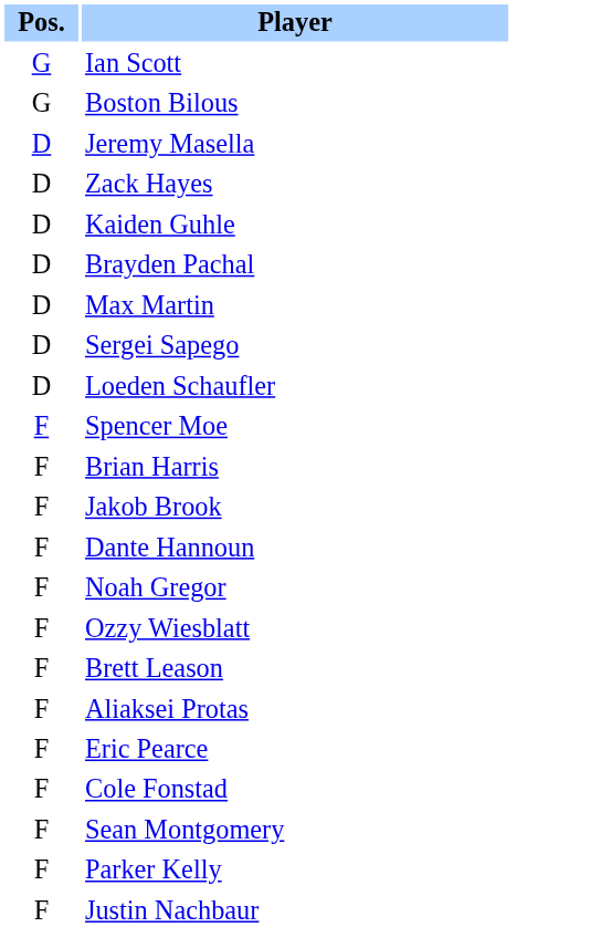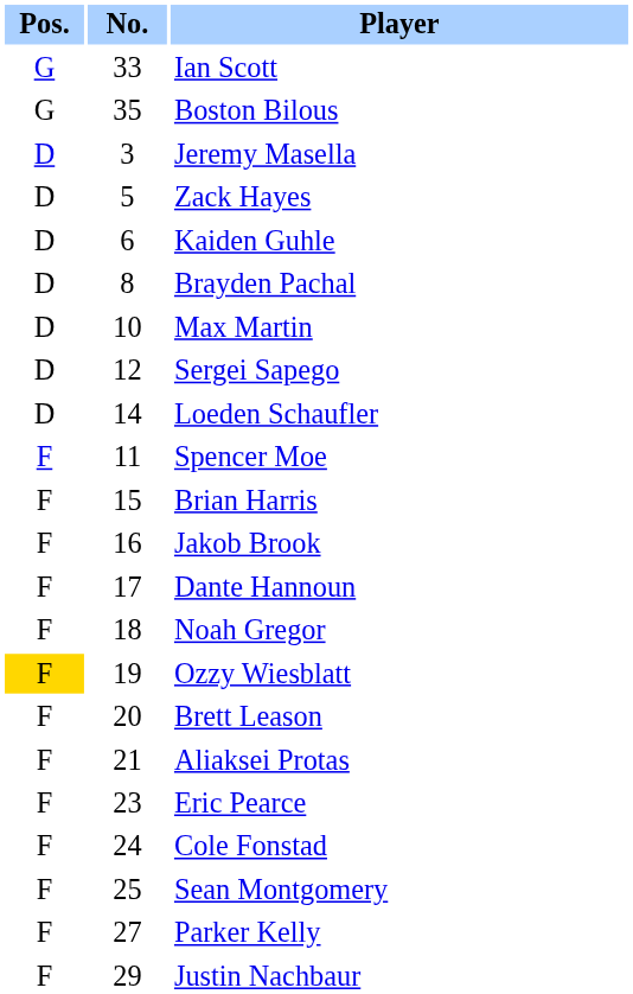+ column: No. | 33 | 35 | 3 | 5 | 6 | 8 | 10 | 12 | 14 | 11 | 15 | 16 | 17 | 18 | 19 | 20 | 21 | 23 | 24 | 25 | 27 | 29
Ozzy Wiesblatt | Pos.: no background -> gold background
